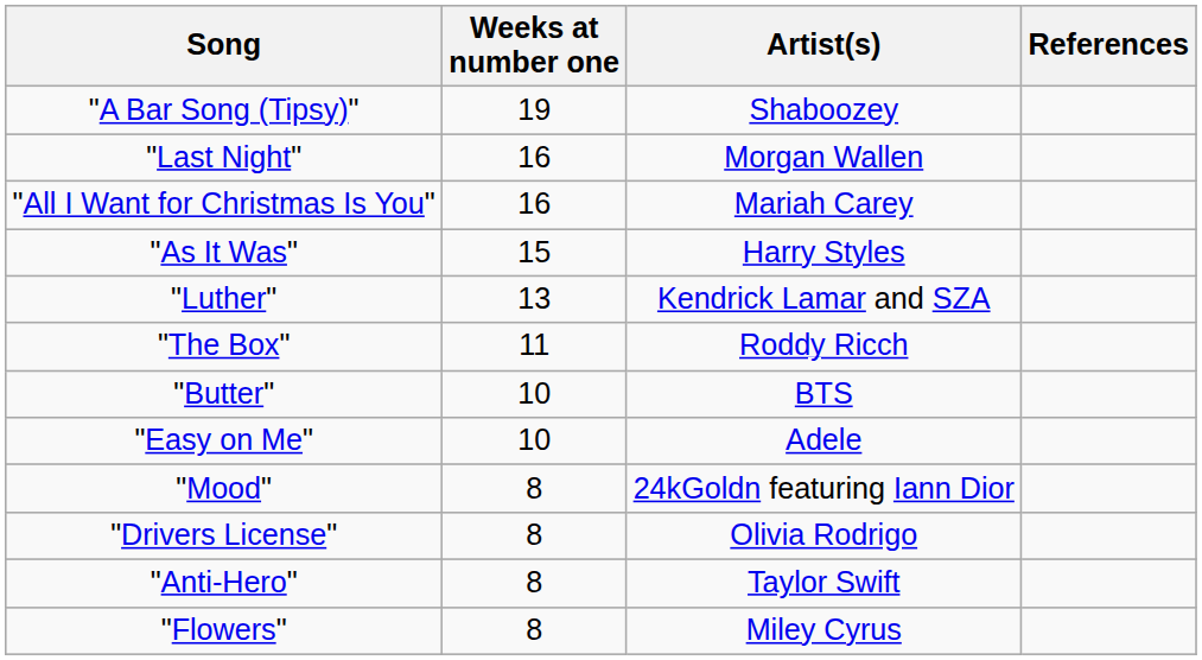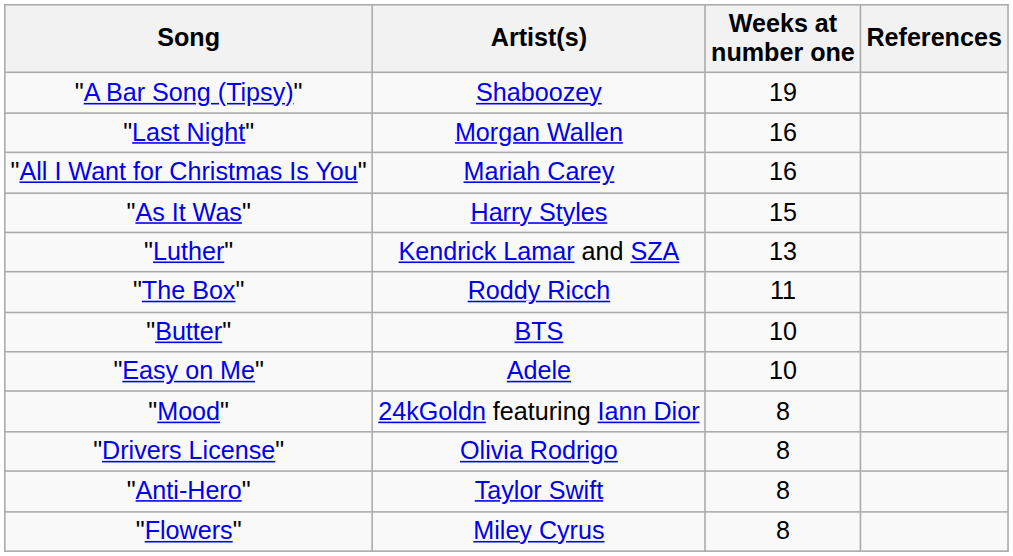columns swapped: Artist(s) <-> Weeks at number one
